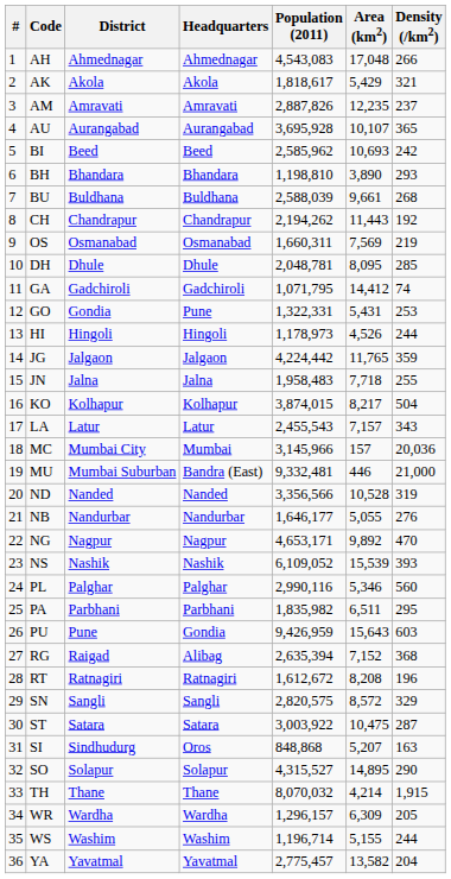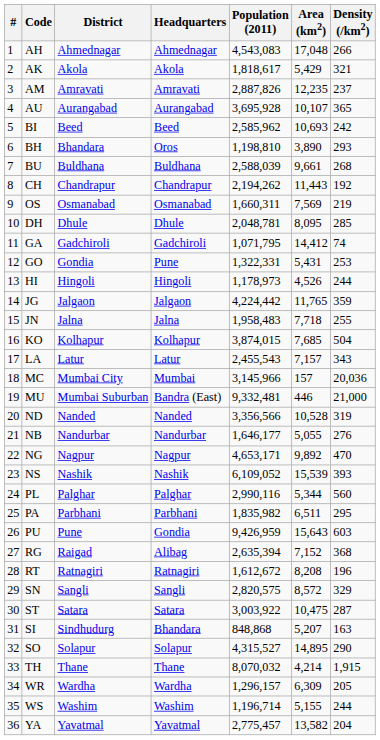BH | Headquarters: Bhandara -> Oros
KO | Area (km2): 8,217 -> 7,685
PL | Area (km2): 5,346 -> 5,344
SI | Headquarters: Oros -> Bhandara
